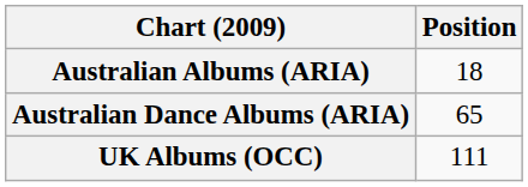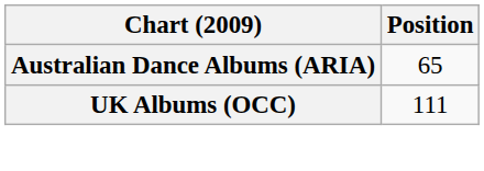- row: Australian Albums (ARIA) | 18
